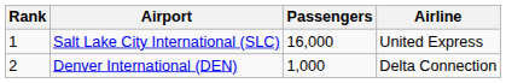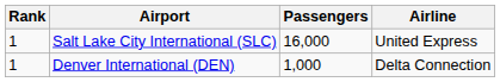Denver International (DEN) | Rank: 2 -> 1
